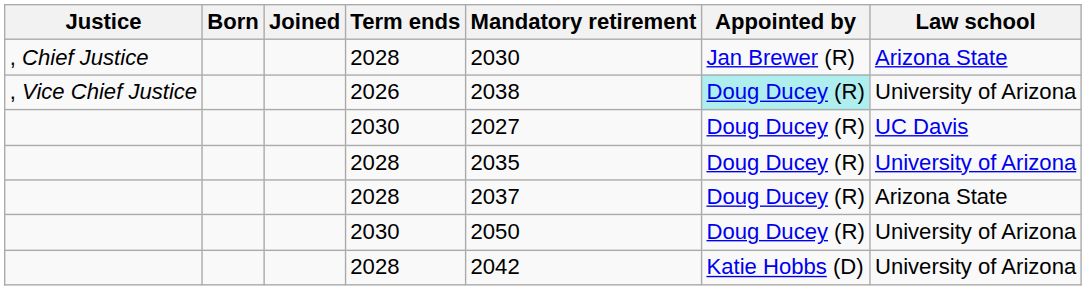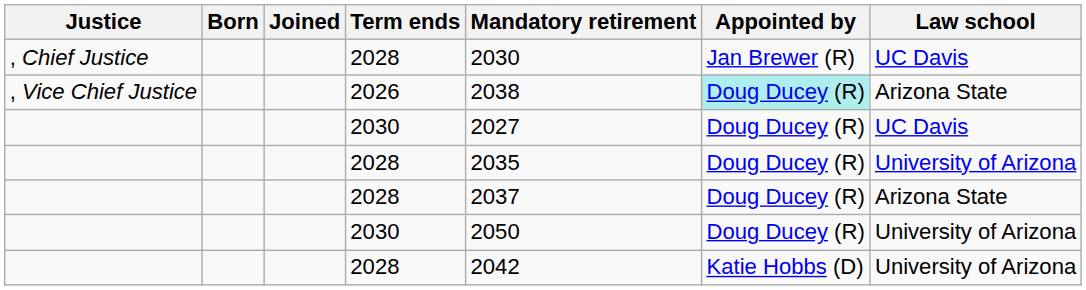, Chief Justice | Law school: Arizona State -> UC Davis
, Vice Chief Justice | Law school: University of Arizona -> Arizona State
